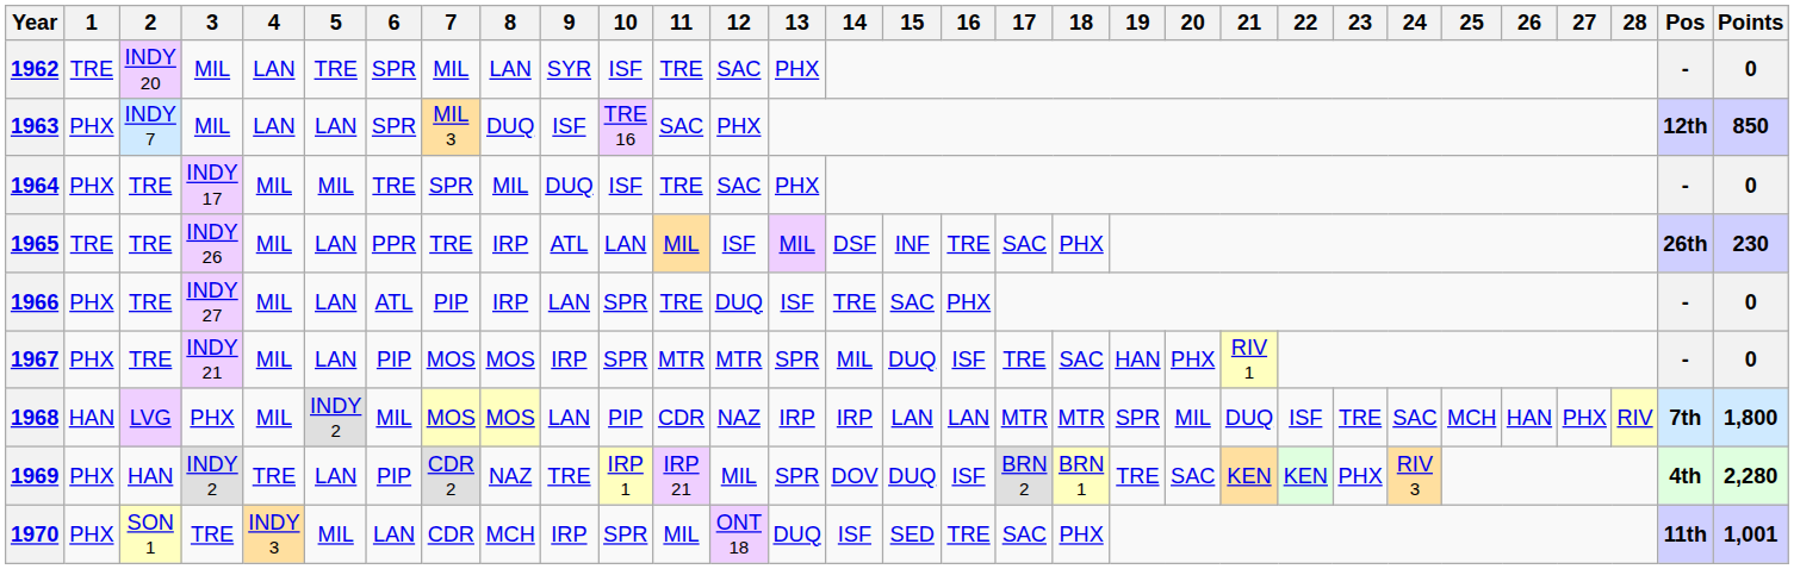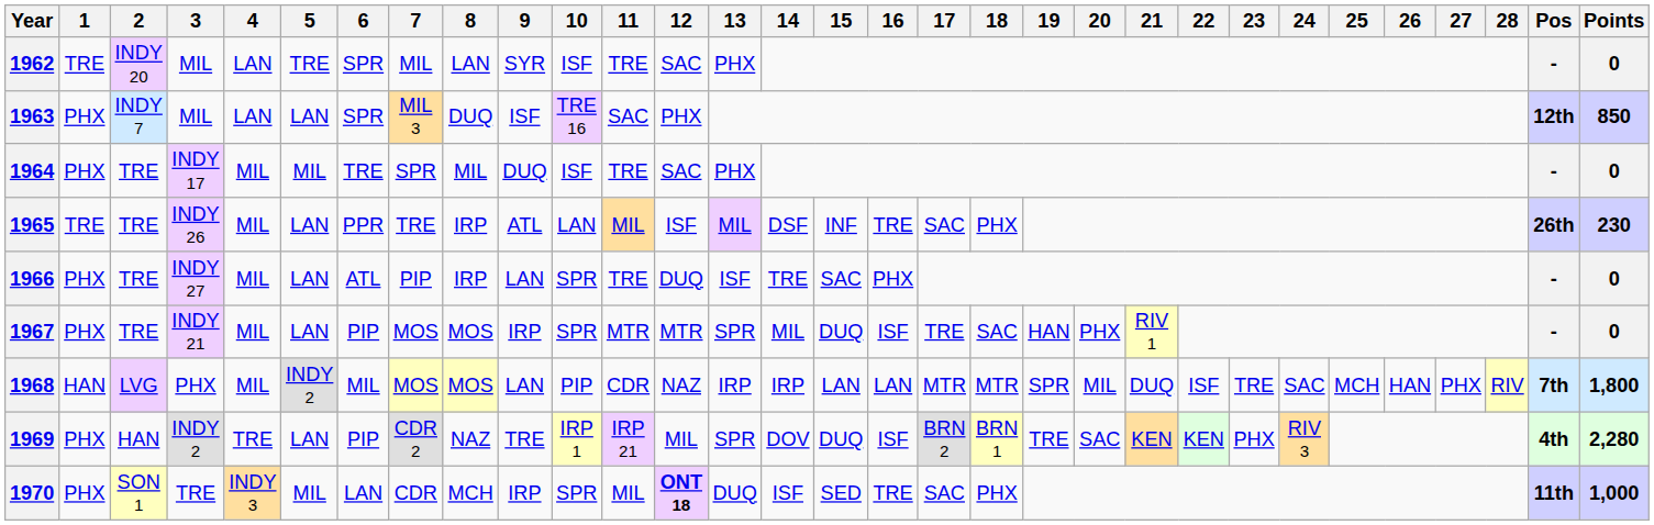1970 | 12: normal -> bold
1970 | Points: 1,001 -> 1,000
